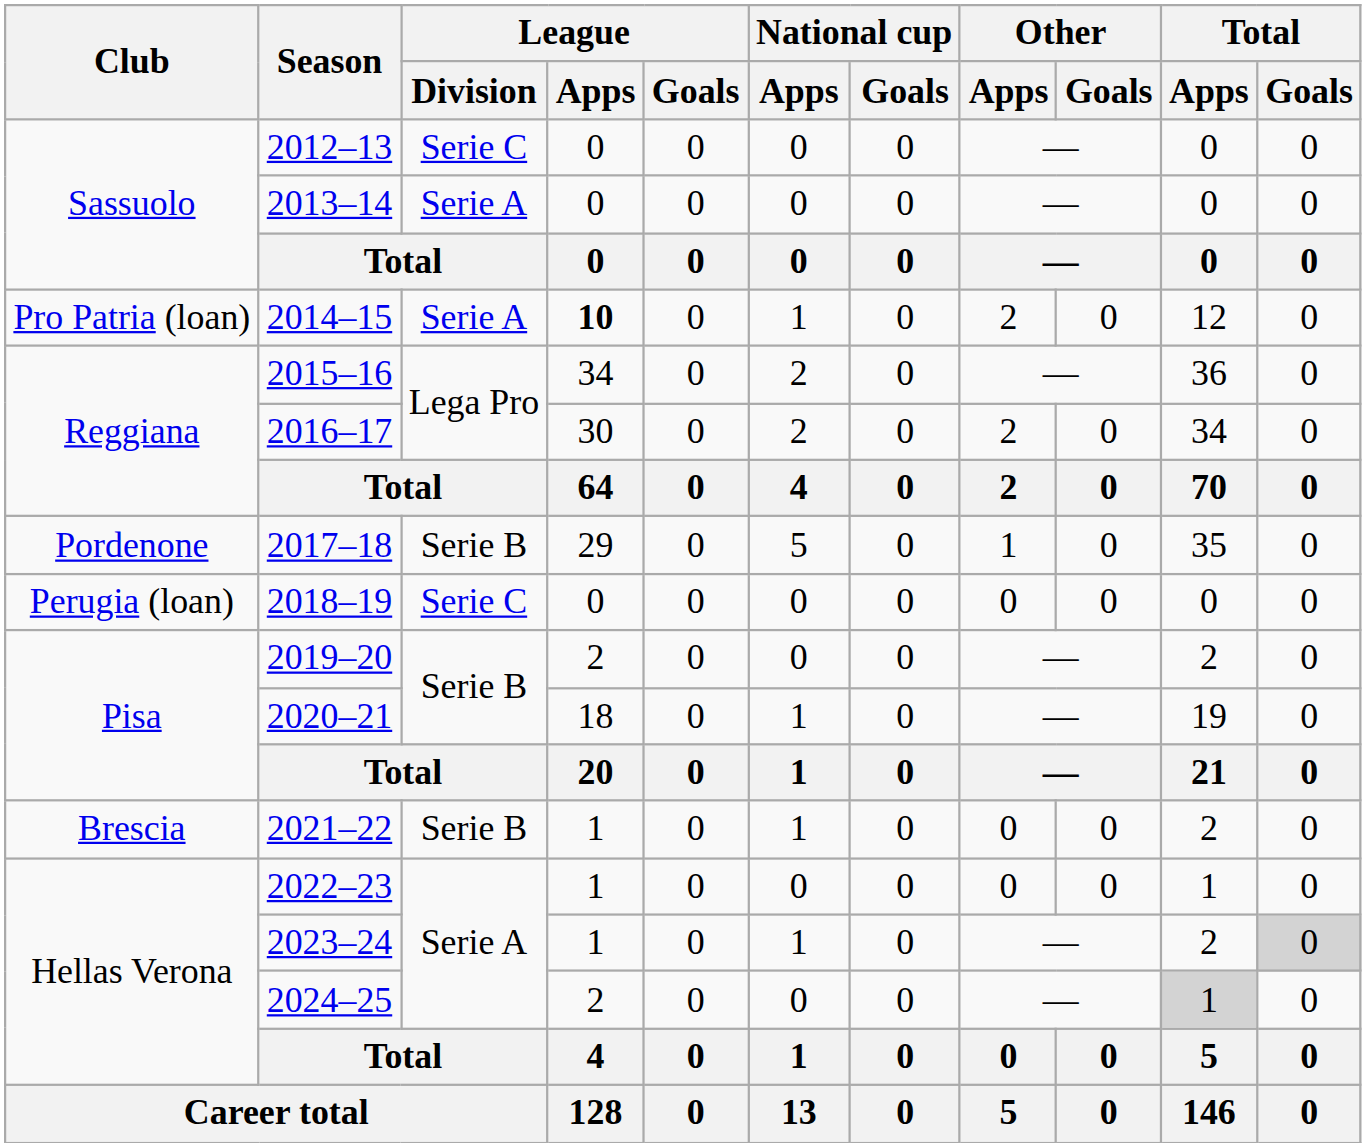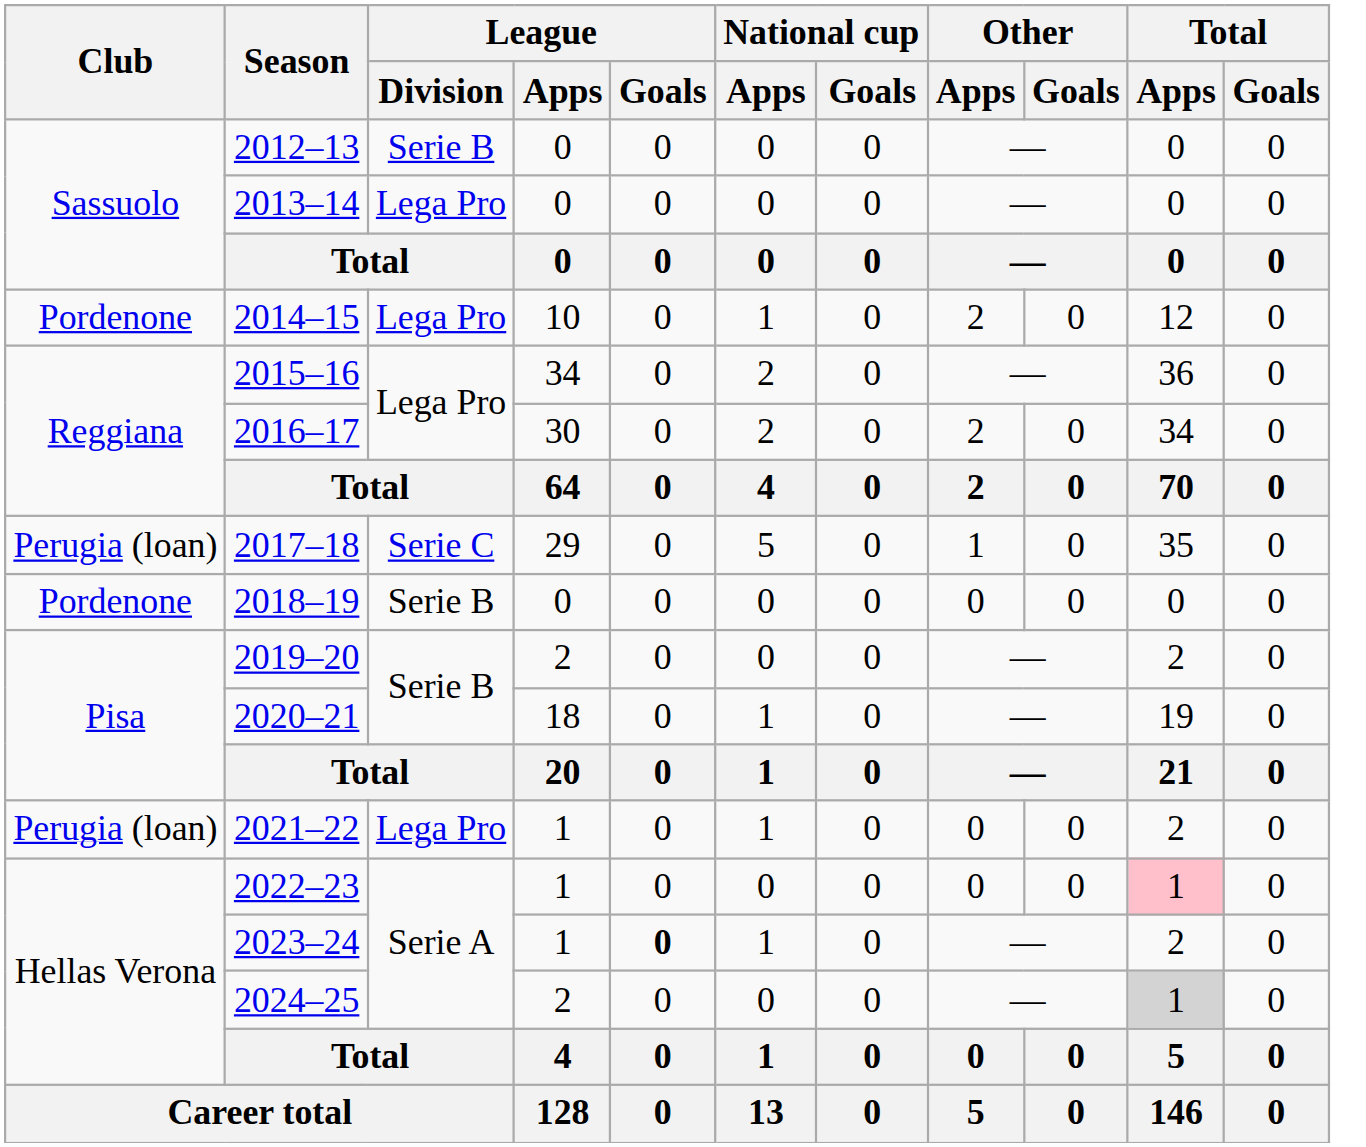2012–13 | League / Division: Serie C -> Serie B
2013–14 | League / Division: Serie A -> Lega Pro
2014–15 | Club: Pro Patria (loan) -> Pordenone
2014–15 | League / Division: Serie A -> Lega Pro
2014–15 | League / Apps: bold -> normal
2017–18 | Club: Pordenone -> Perugia (loan)
2017–18 | League / Division: Serie B -> Serie C
2018–19 | Club: Perugia (loan) -> Pordenone
2018–19 | League / Division: Serie C -> Serie B
2021–22 | Club: Brescia -> Perugia (loan)
2021–22 | League / Division: Serie B -> Lega Pro
2022–23 | Total / Apps: no background -> pink background
2023–24 | League / Goals: normal -> bold
2023–24 | Total / Goals: lightgrey background -> no background
